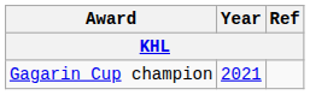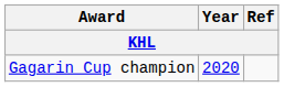Gagarin Cup champion | Year: 2021 -> 2020
